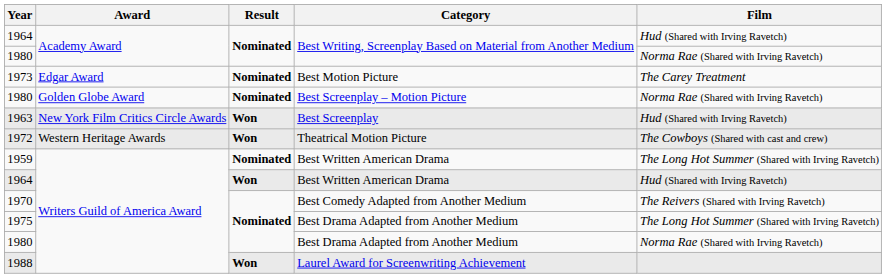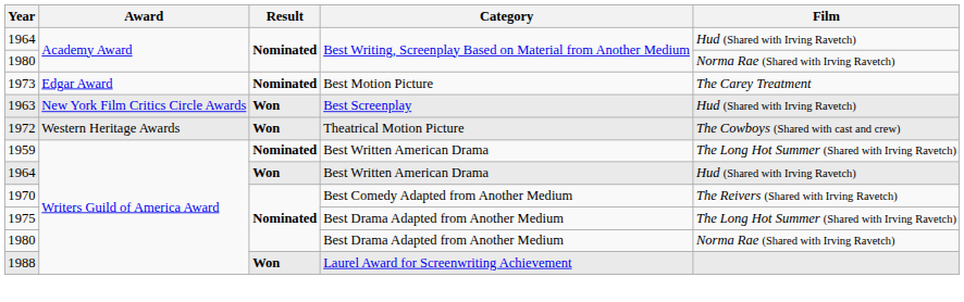- row: 1980 | Golden Globe Award | Nominated | Best Screenplay – Motion Picture | Norma Rae (Shared with Irving Ravetch)
